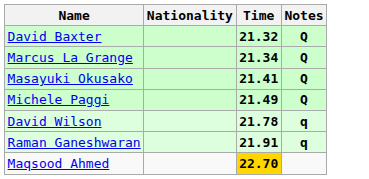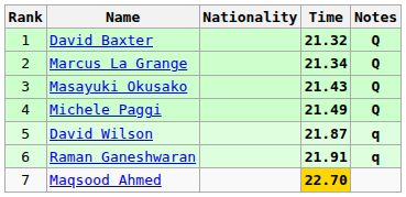+ column: Rank | 1 | 2 | 3 | 4 | 5 | 6 | 7
Masayuki Okusako | Time: 21.41 -> 21.43
David Wilson | Time: 21.78 -> 21.87
